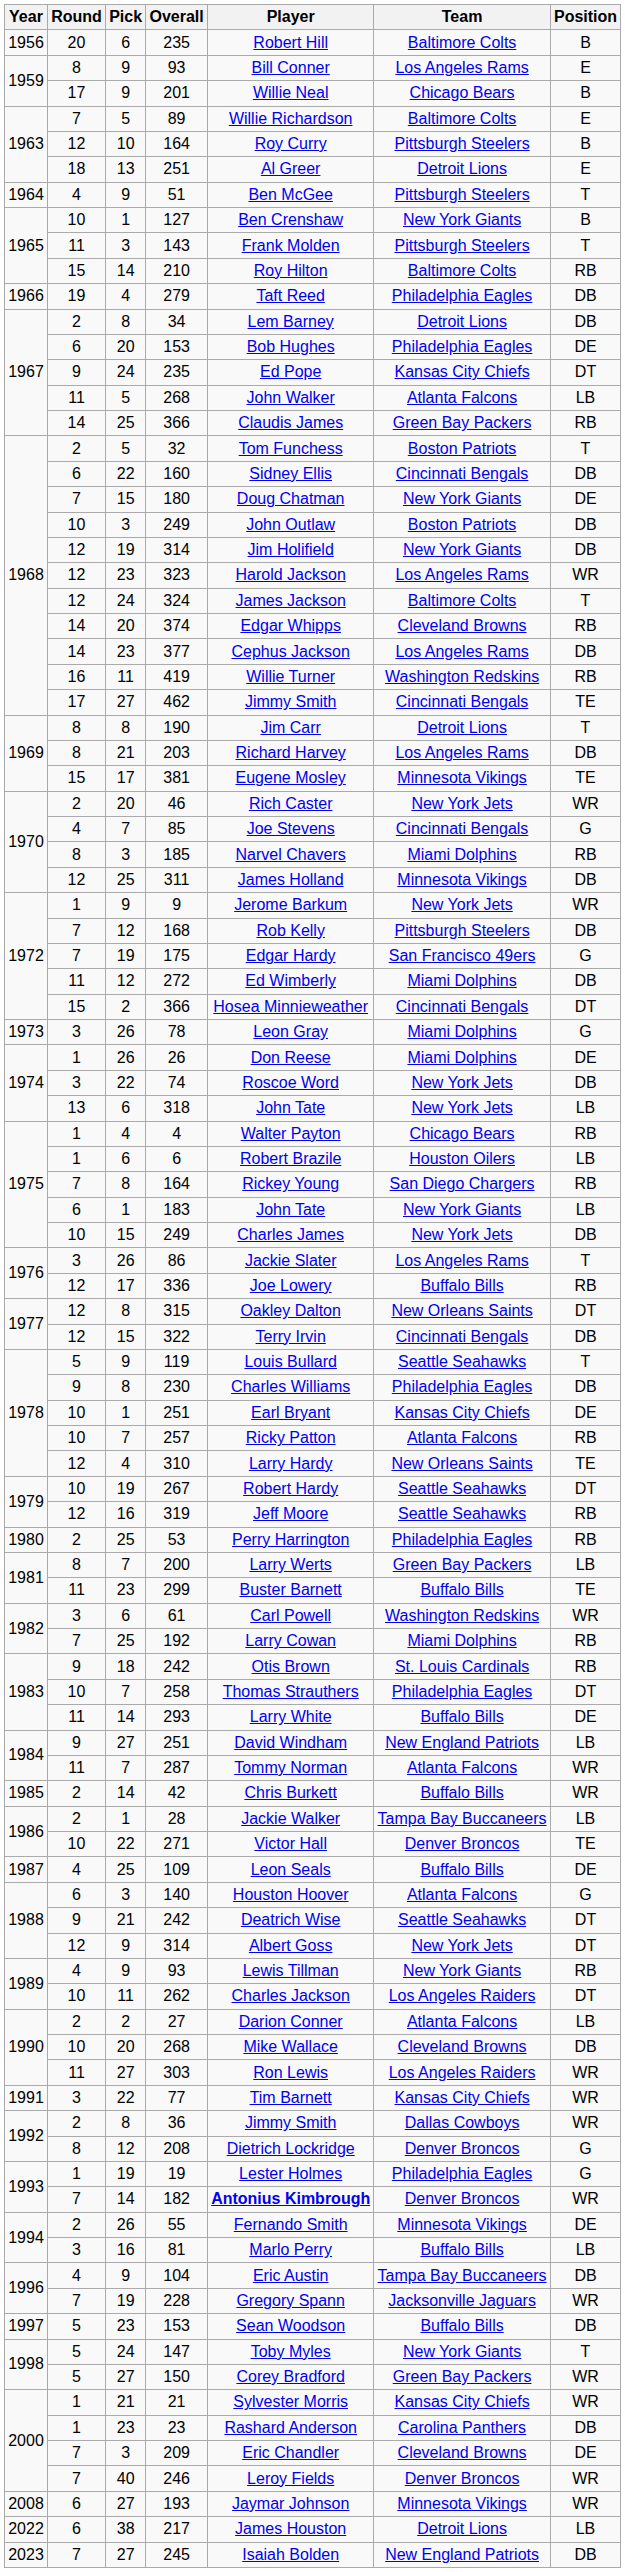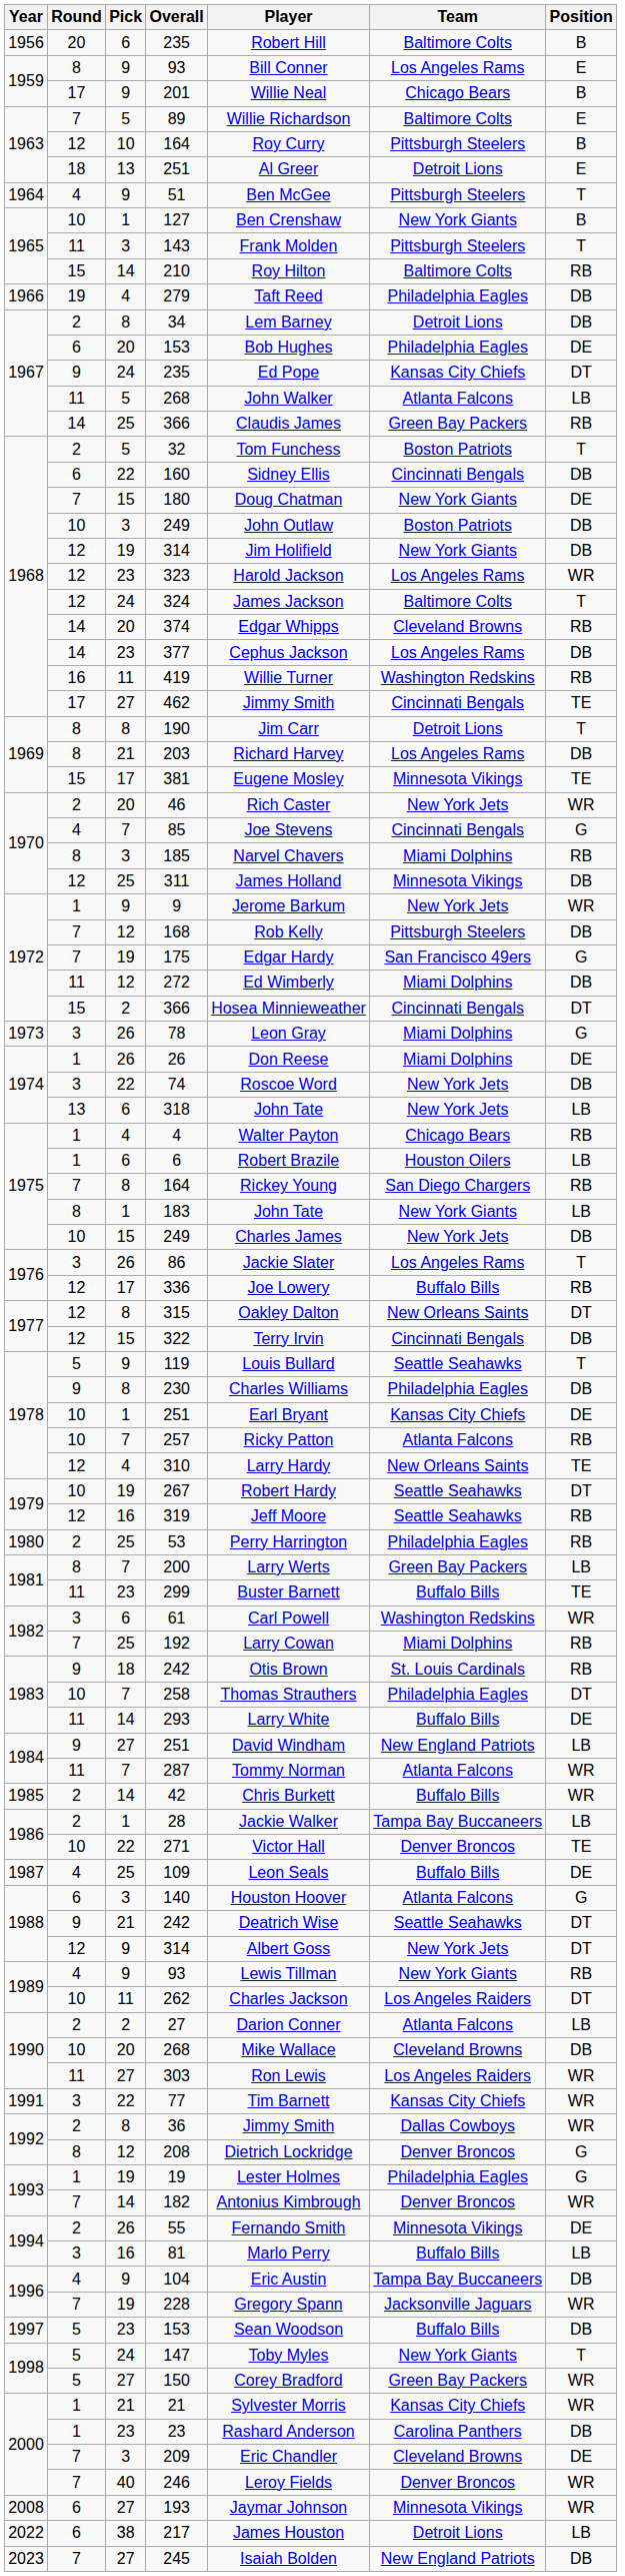183 | Round: 6 -> 8
182 | Player: bold -> normal
